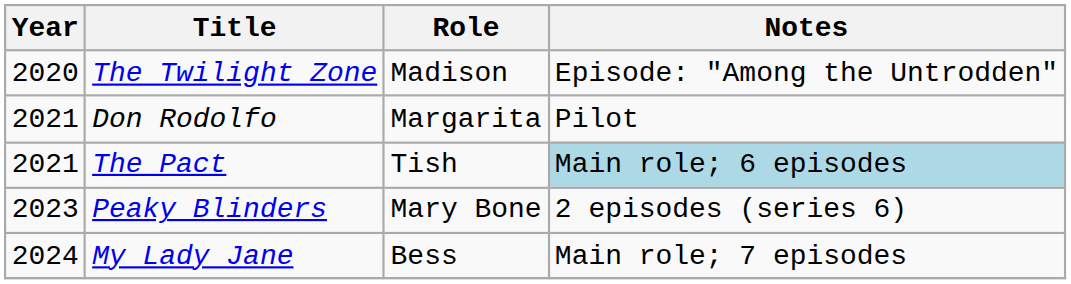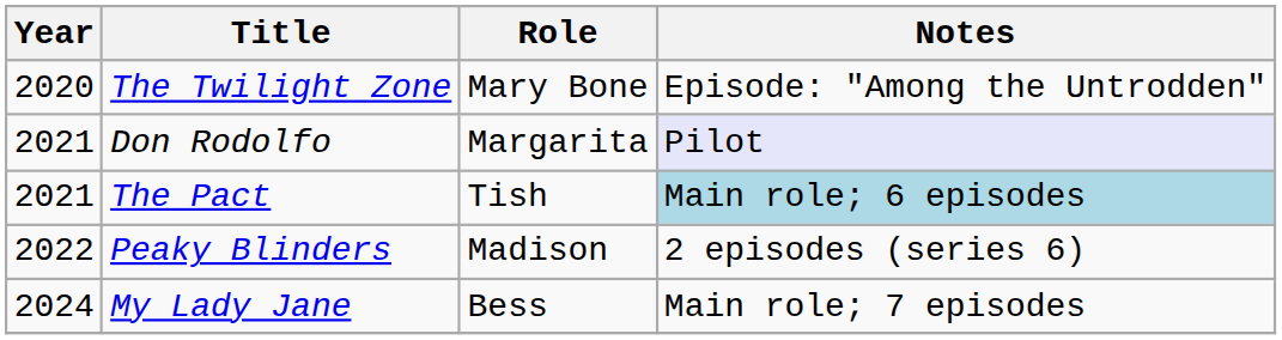The Twilight Zone | Role: Madison -> Mary Bone
Don Rodolfo | Notes: no background -> lavender background
Peaky Blinders | Year: 2023 -> 2022
Peaky Blinders | Role: Mary Bone -> Madison
